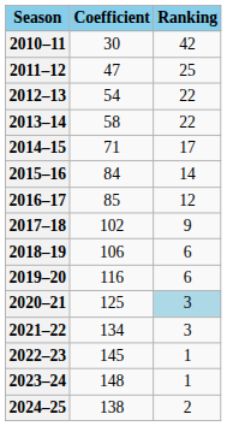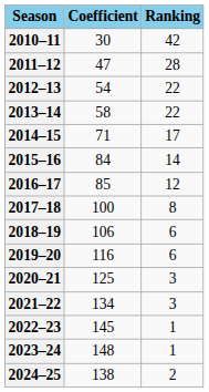2011–12 | Ranking: 25 -> 28
2017–18 | Coefficient: 102 -> 100
2017–18 | Ranking: 9 -> 8
2020–21 | Ranking: lightblue background -> no background
